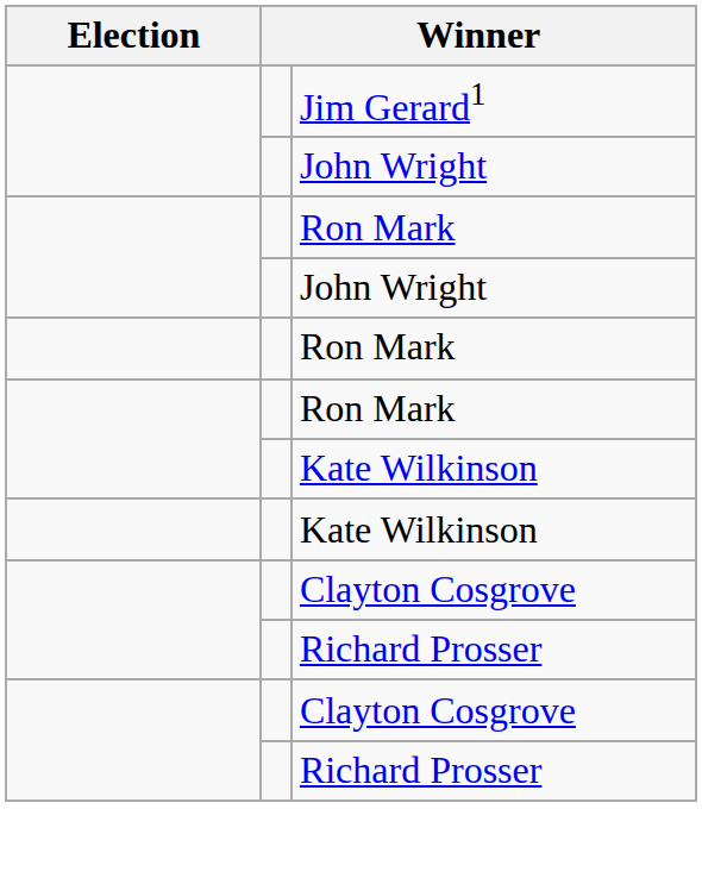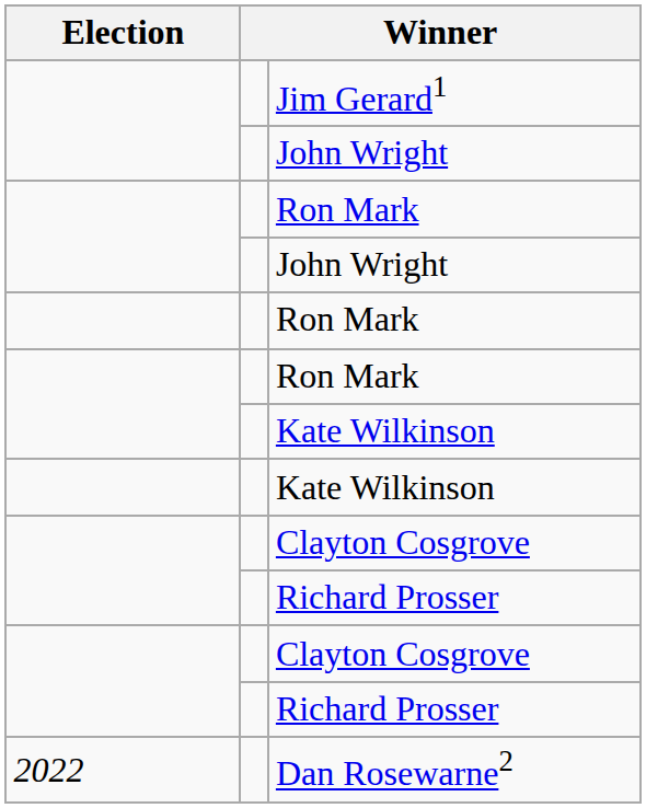+ row: 2022 | Dan Rosewarne2
